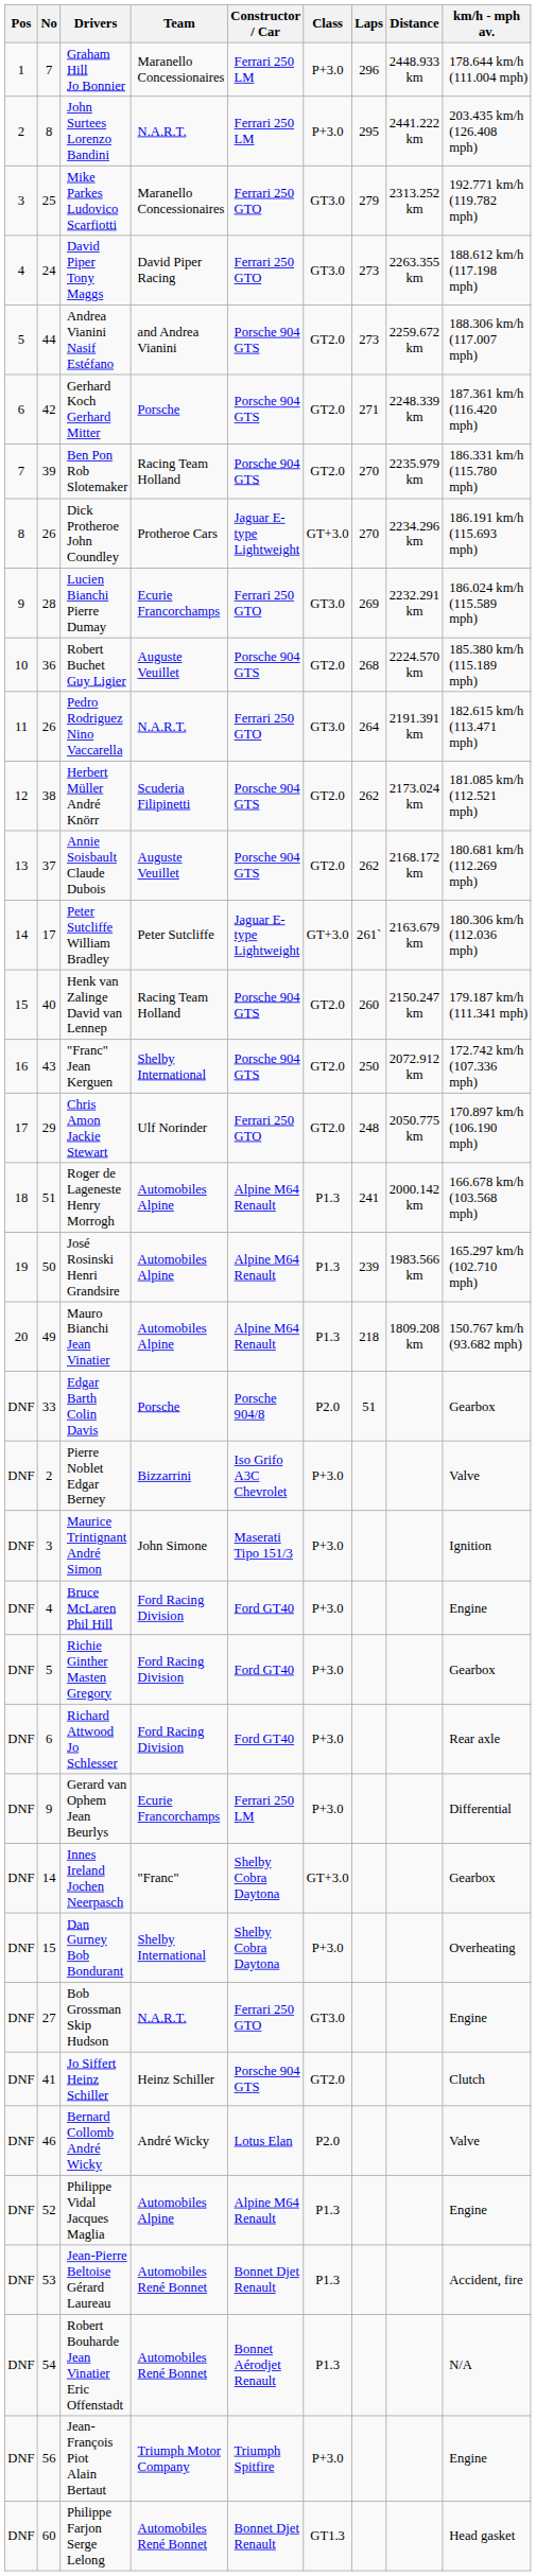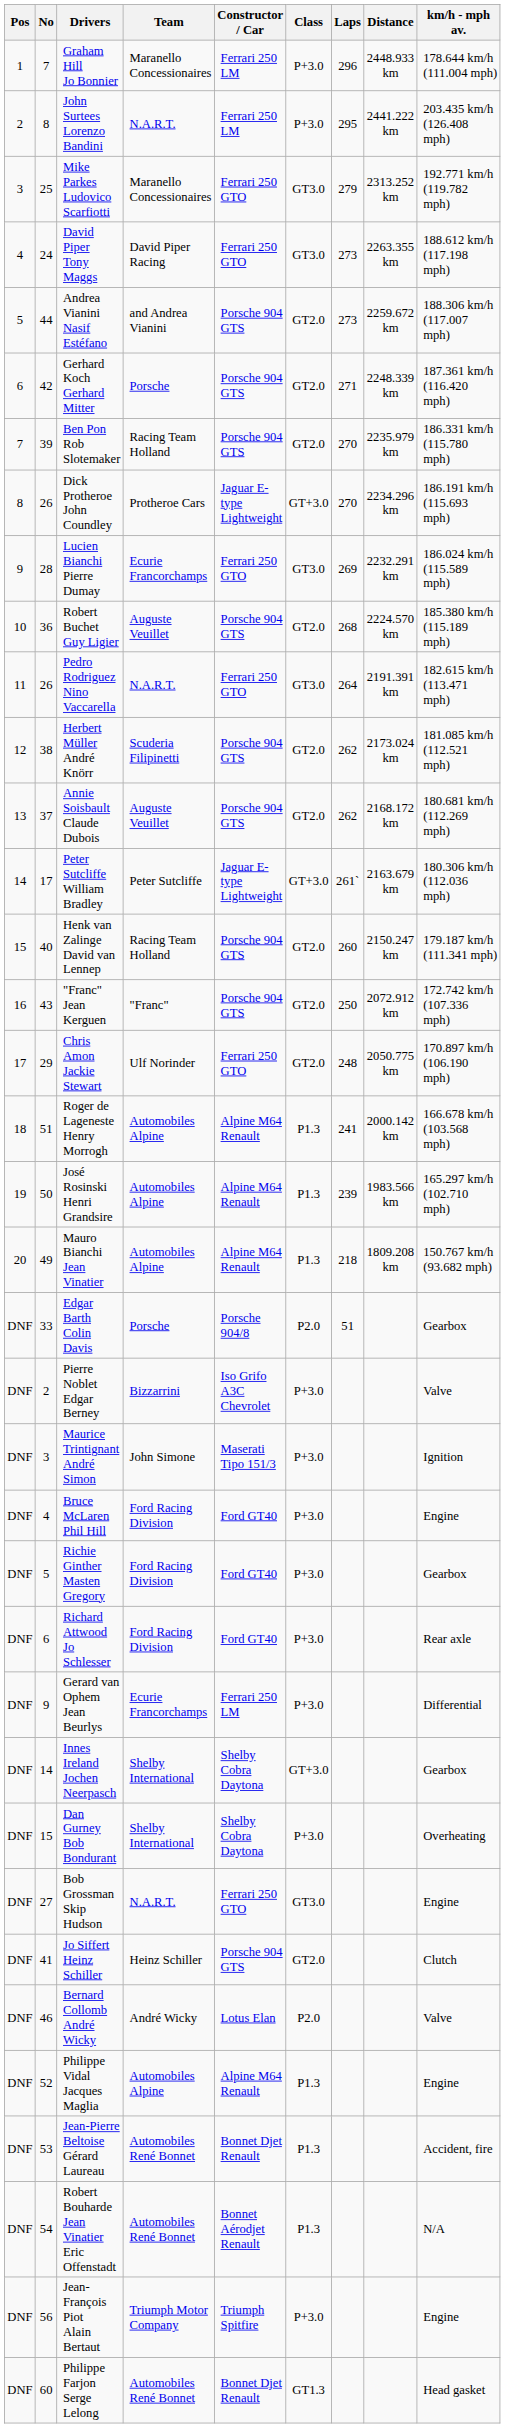"Franc" Jean Kerguen | Team: Shelby International -> "Franc"
Innes Ireland Jochen Neerpasch | Team: "Franc" -> Shelby International
